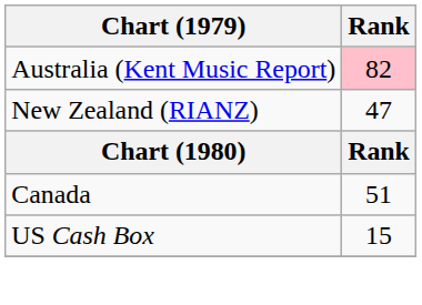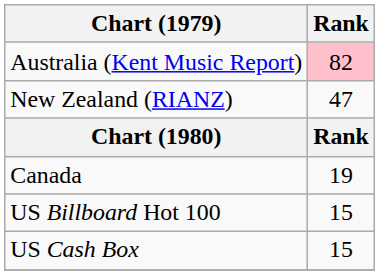Canada | Rank: 51 -> 19
+ row: US Billboard Hot 100 | 15
